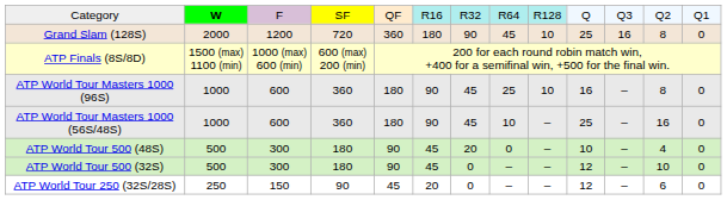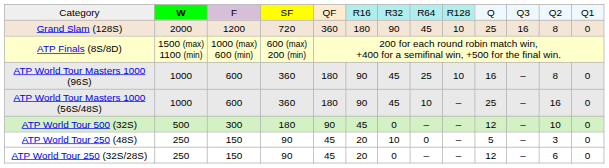- row: ATP World Tour 500 (48S) | 500 | 300 | 180 | 90 | 45 | 20 | 0 | – | 10 | – | 4 | 0
+ row: ATP World Tour 250 (48S) | 250 | 150 | 90 | 45 | 20 | 10 | 0 | – | 5 | – | 3 | 0
